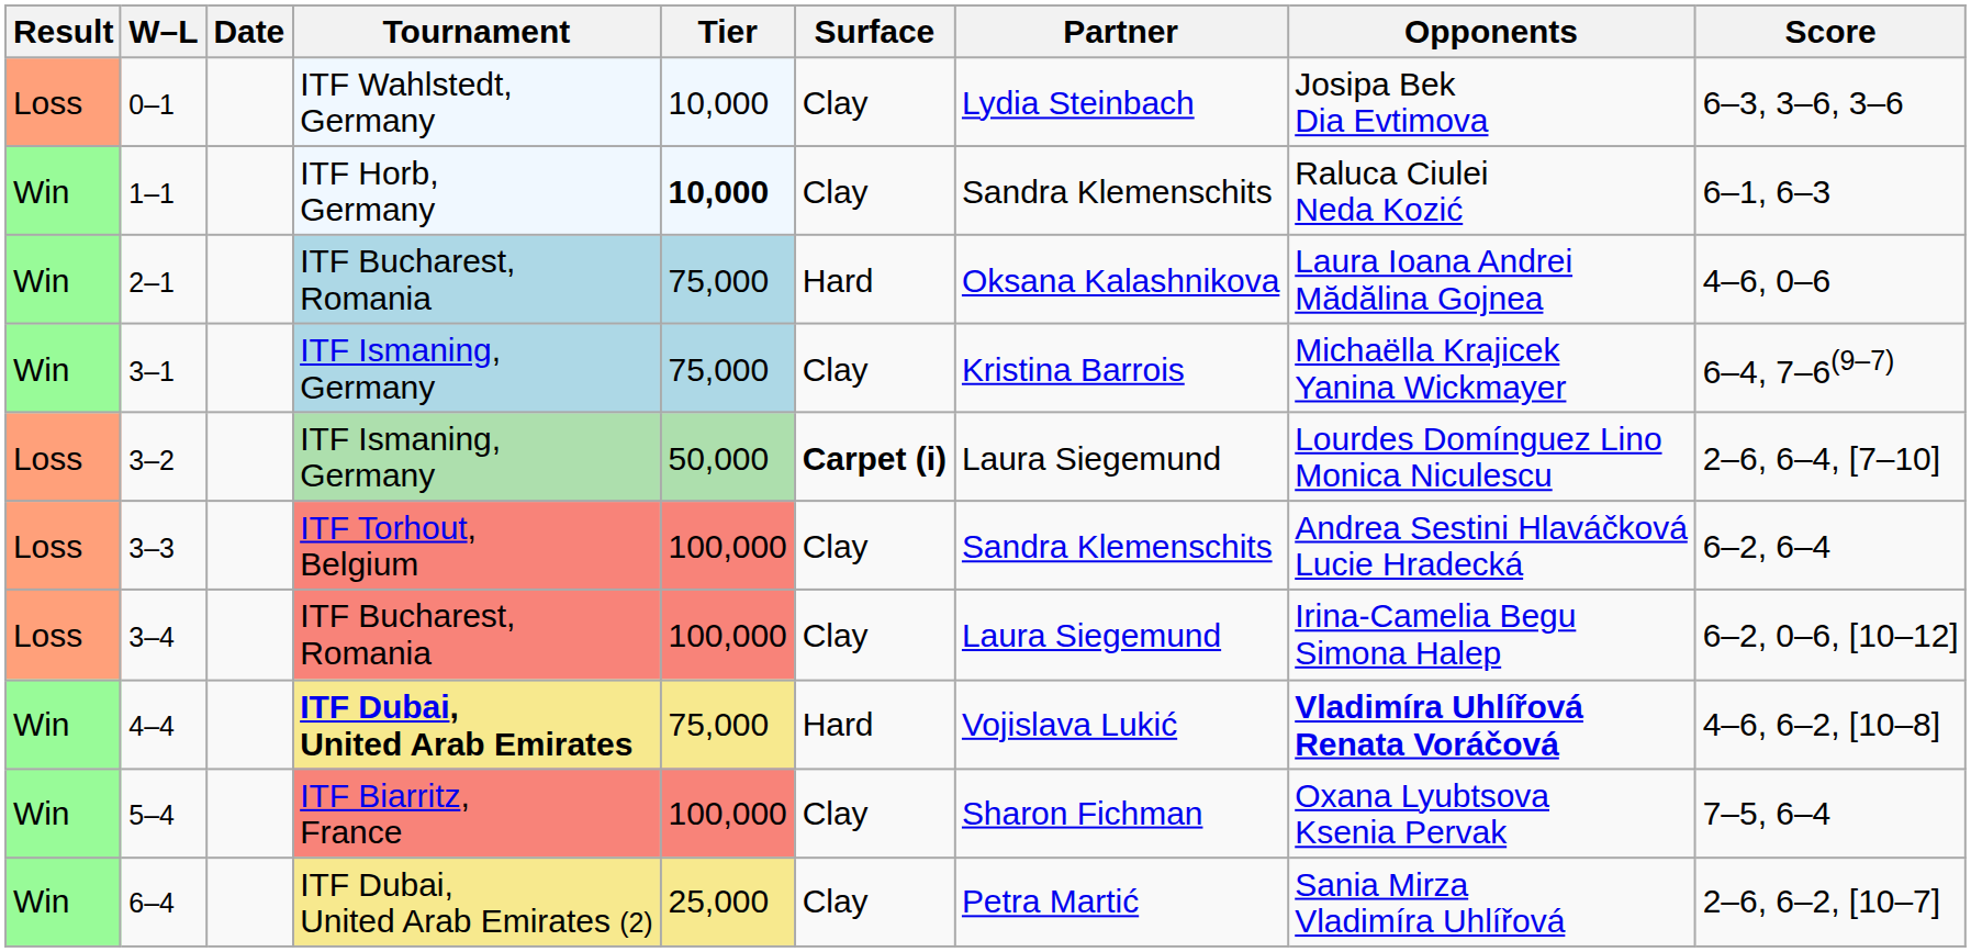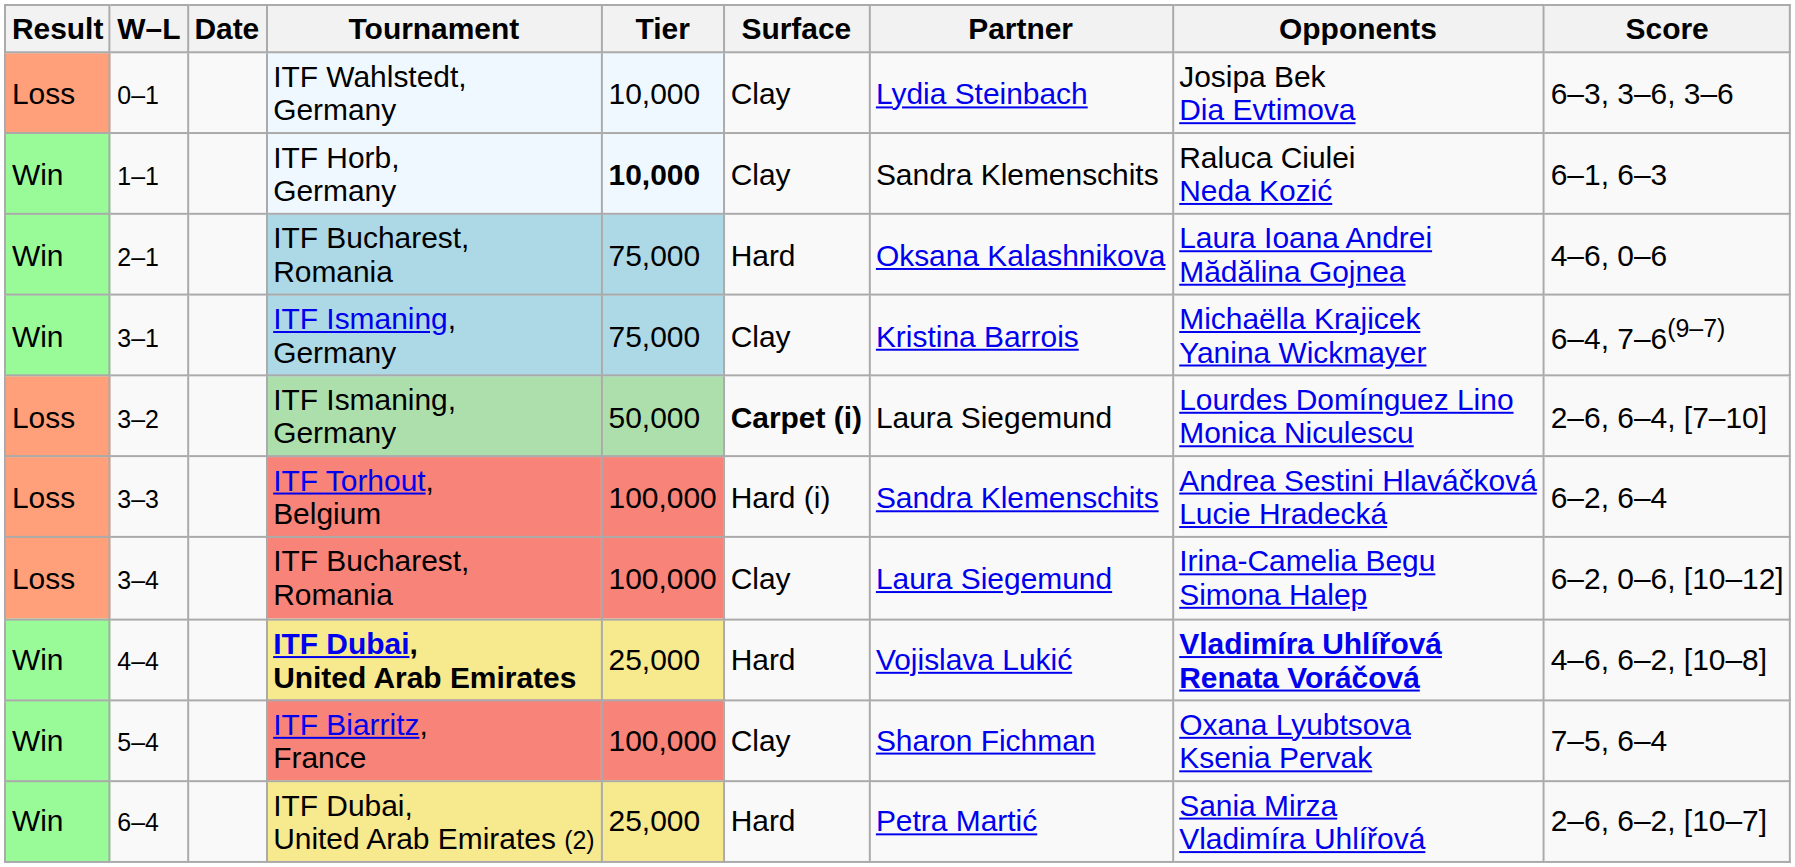3–3 | Surface: Clay -> Hard (i)
4–4 | Tier: 75,000 -> 25,000
6–4 | Surface: Clay -> Hard
